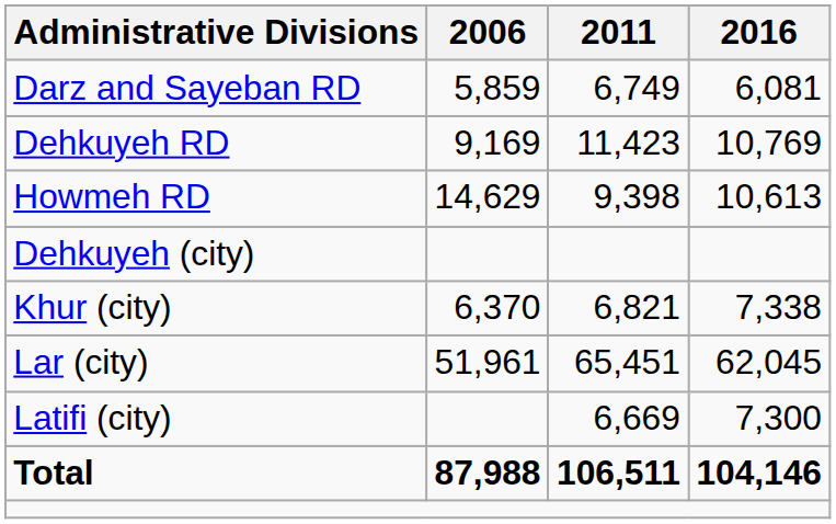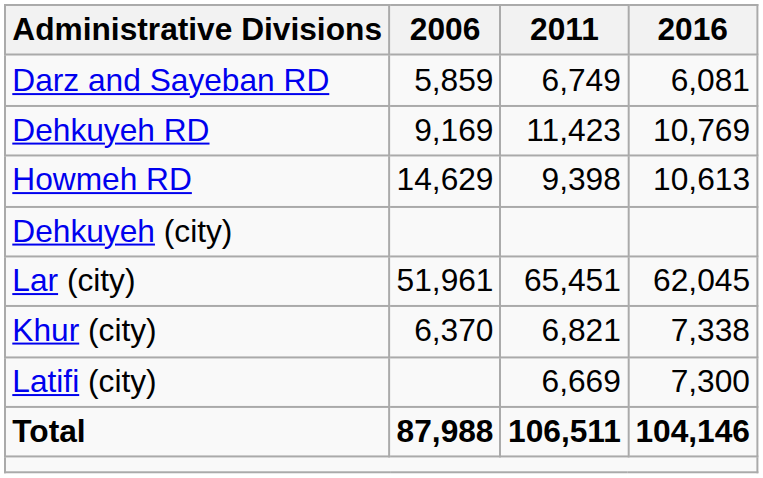rows swapped: Khur (city) <-> Lar (city)
